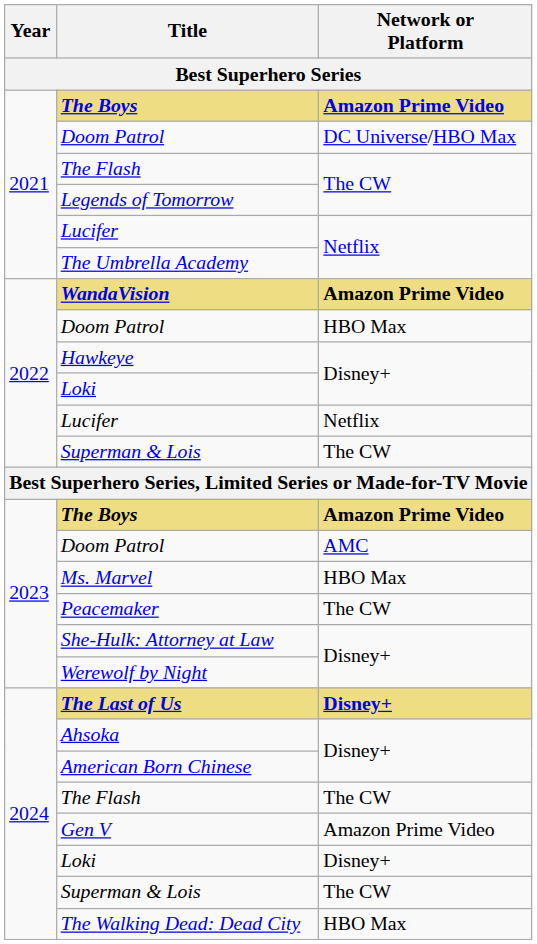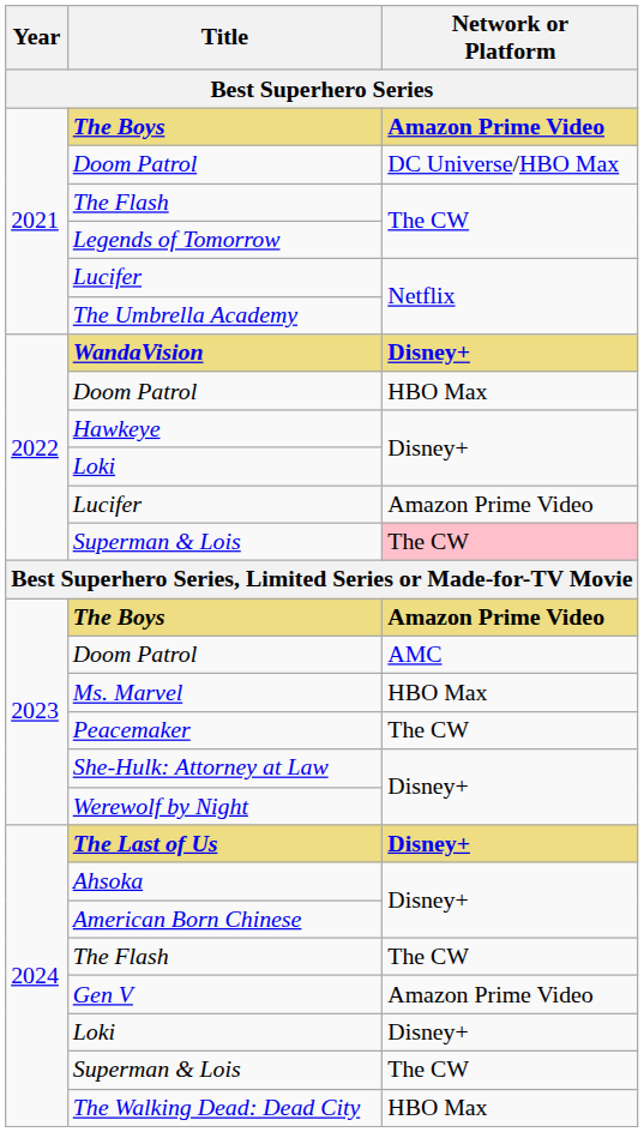WandaVision | Network or Platform: Amazon Prime Video -> Disney+
2022 / Lucifer | Network or Platform: Netflix -> Amazon Prime Video
2022 / Superman & Lois | Network or Platform: no background -> pink background
